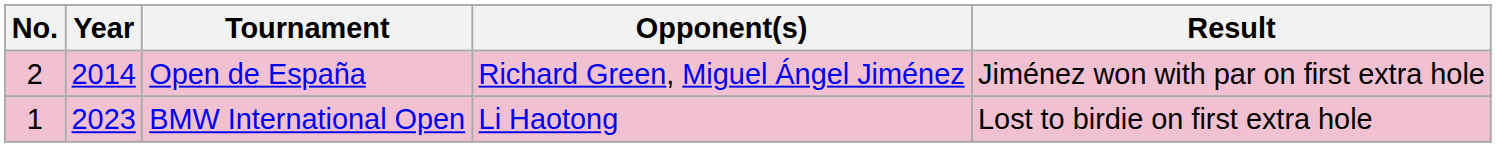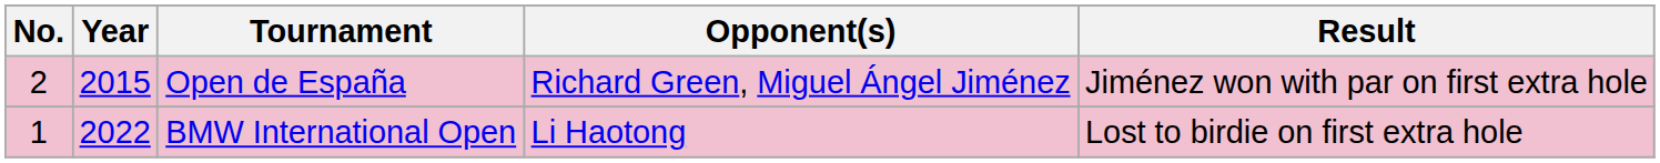Open de España | Year: 2014 -> 2015
BMW International Open | Year: 2023 -> 2022
